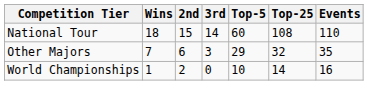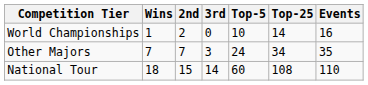rows swapped: World Championships <-> National Tour
Other Majors | 2nd: 6 -> 7
Other Majors | Top-5: 29 -> 24
Other Majors | Top-25: 32 -> 34
